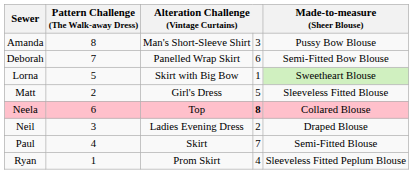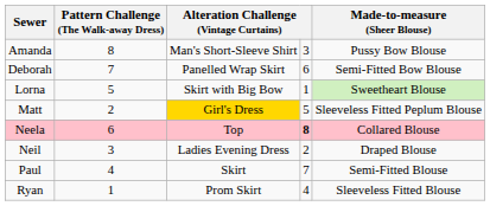Matt | column 3: no background -> gold background
Matt | Made-to-measure (Sheer Blouse): Sleeveless Fitted Blouse -> Sleeveless Fitted Peplum Blouse
Ryan | Made-to-measure (Sheer Blouse): Sleeveless Fitted Peplum Blouse -> Sleeveless Fitted Blouse
